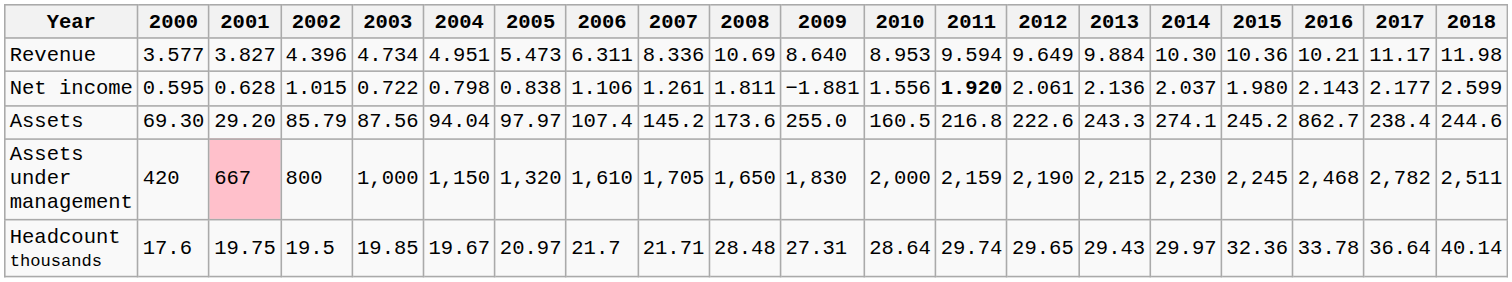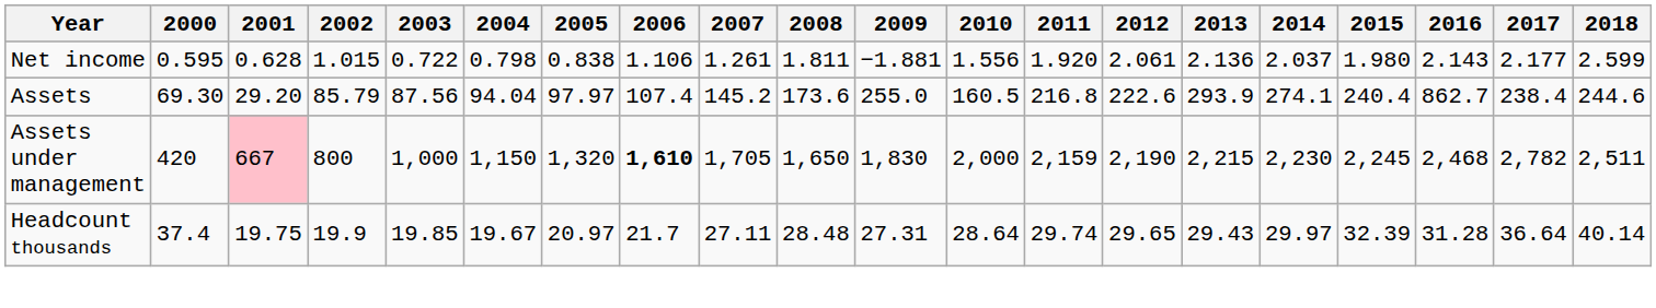- row: Revenue | 3.577 | 3.827 | 4.396 | 4.734 | 4.951 | 5.473 | 6.311 | 8.336 | 10.69 | 8.640 | 8.953 | 9.594 | 9.649 | 9.884 | 10.30 | 10.36 | 10.21 | 11.17 | 11.98
Net income | 2011: bold -> normal
Assets | 2013: 243.3 -> 293.9
Assets | 2015: 245.2 -> 240.4
Assets under management | 2006: normal -> bold
Headcount thousands | 2000: 17.6 -> 37.4
Headcount thousands | 2002: 19.5 -> 19.9
Headcount thousands | 2007: 21.71 -> 27.11
Headcount thousands | 2015: 32.36 -> 32.39
Headcount thousands | 2016: 33.78 -> 31.28
